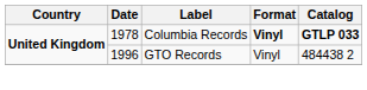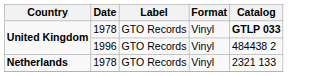United Kingdom / 1978 | Label: Columbia Records -> GTO Records
United Kingdom / 1978 | Format: bold -> normal
+ row: Netherlands | 1978 | GTO Records | Vinyl | 2321 133
